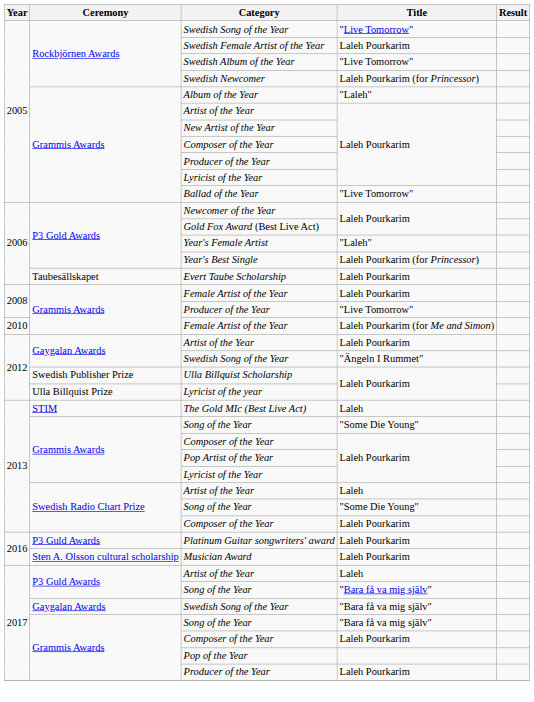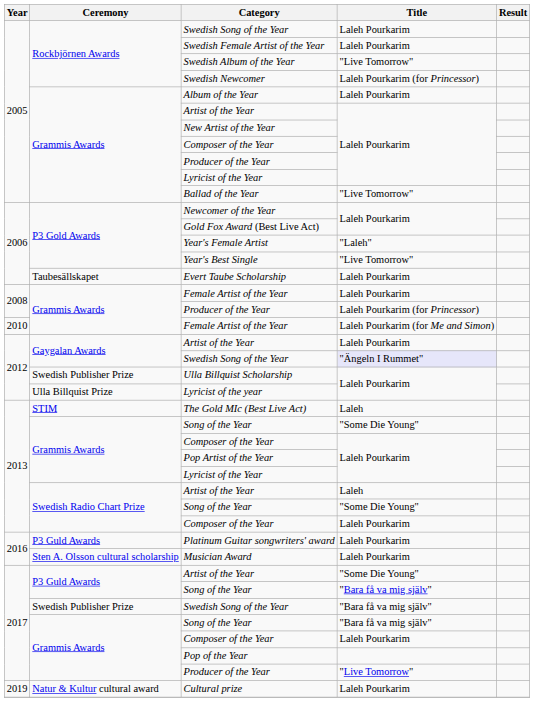2005 / Swedish Song of the Year | Title: "Live Tomorrow" -> Laleh Pourkarim
Album of the Year | Title: "Laleh" -> Laleh Pourkarim
Year's Best Single | Title: Laleh Pourkarim (for Princessor) -> "Live Tomorrow"
2008 / Producer of the Year | Title: "Live Tomorrow" -> Laleh Pourkarim (for Princessor)
2012 / Swedish Song of the Year | Title: no background -> lavender background
2017 / Artist of the Year | Title: Laleh -> "Some Die Young"
2017 / Swedish Song of the Year | Ceremony: Gaygalan Awards -> Swedish Publisher Prize
2017 / Producer of the Year | Title: Laleh Pourkarim -> "Live Tomorrow"
+ row: 2019 | Natur & Kultur cultural award | Cultural prize | Laleh Pourkarim
